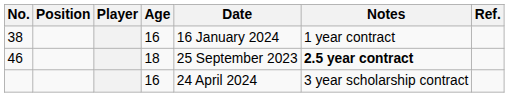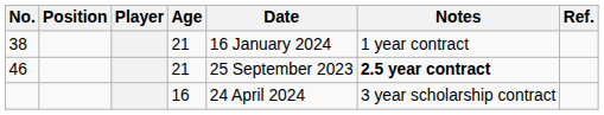38 | Age: 16 -> 21
46 | Age: 18 -> 21
